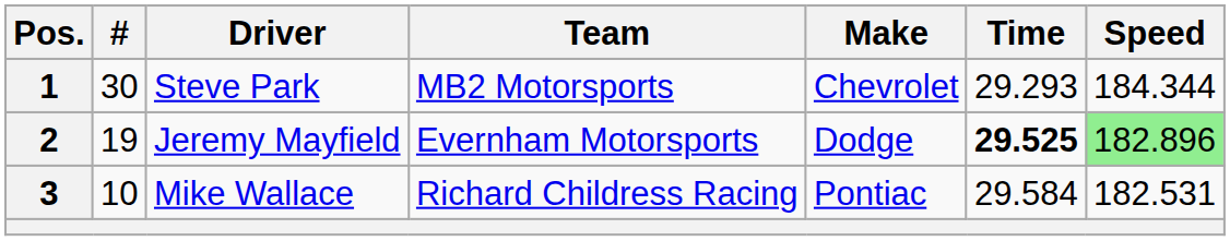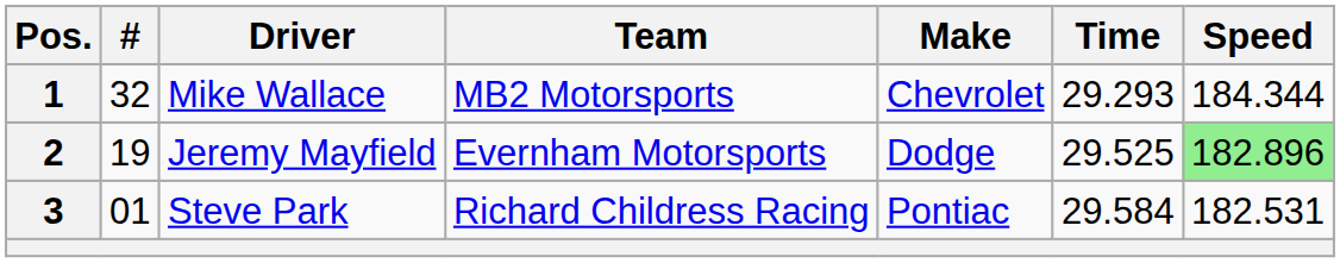1 | #: 30 -> 32
1 | Driver: Steve Park -> Mike Wallace
2 | Time: bold -> normal
3 | #: 10 -> 01
3 | Driver: Mike Wallace -> Steve Park
